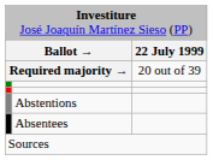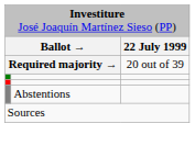- row: Absentees
